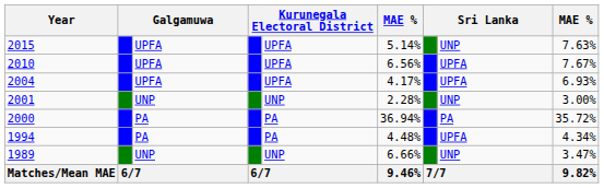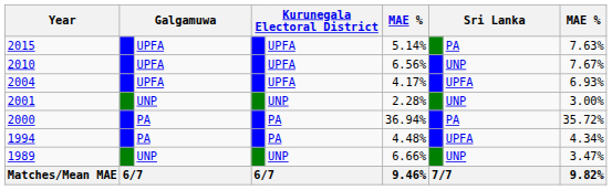2015 | column 8: UNP -> PA
2010 | column 8: UPFA -> UNP
